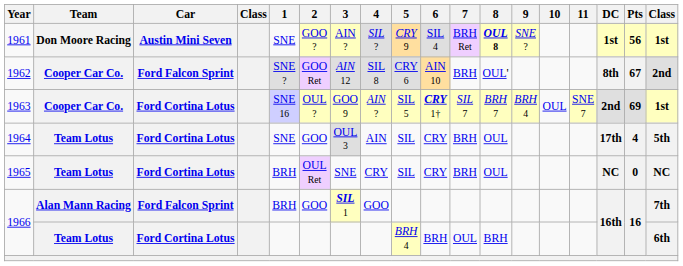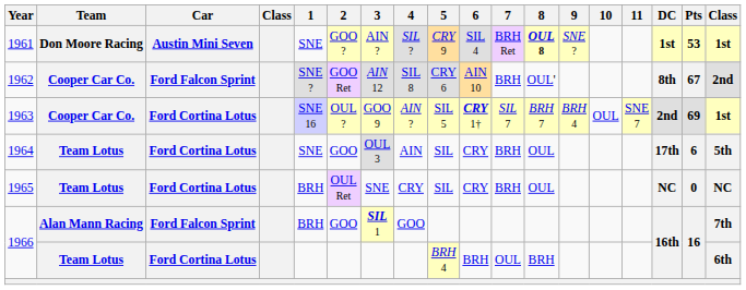1961 | Pts: 56 -> 53
1964 | Pts: 4 -> 6
